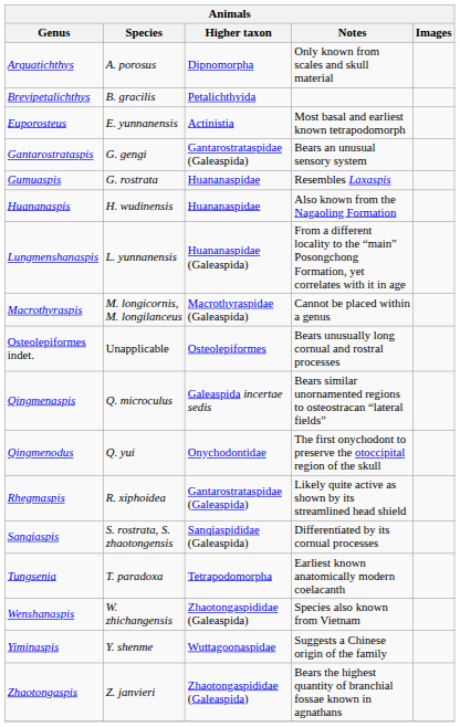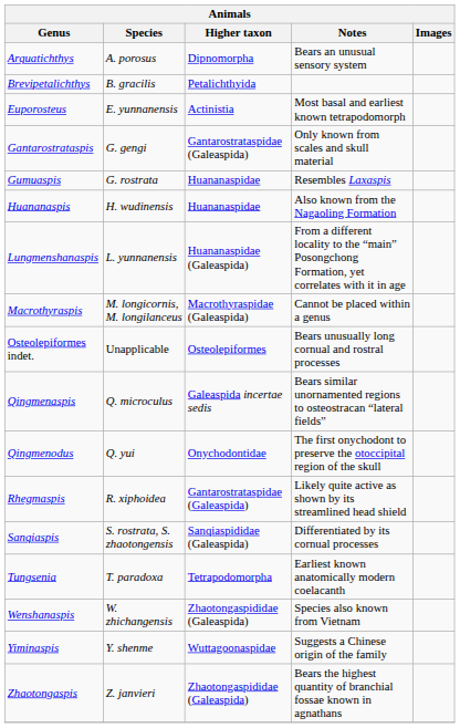Arquatichthys | Notes: Only known from scales and skull material -> Bears an unusual sensory system
Gantarostrataspis | Notes: Bears an unusual sensory system -> Only known from scales and skull material
